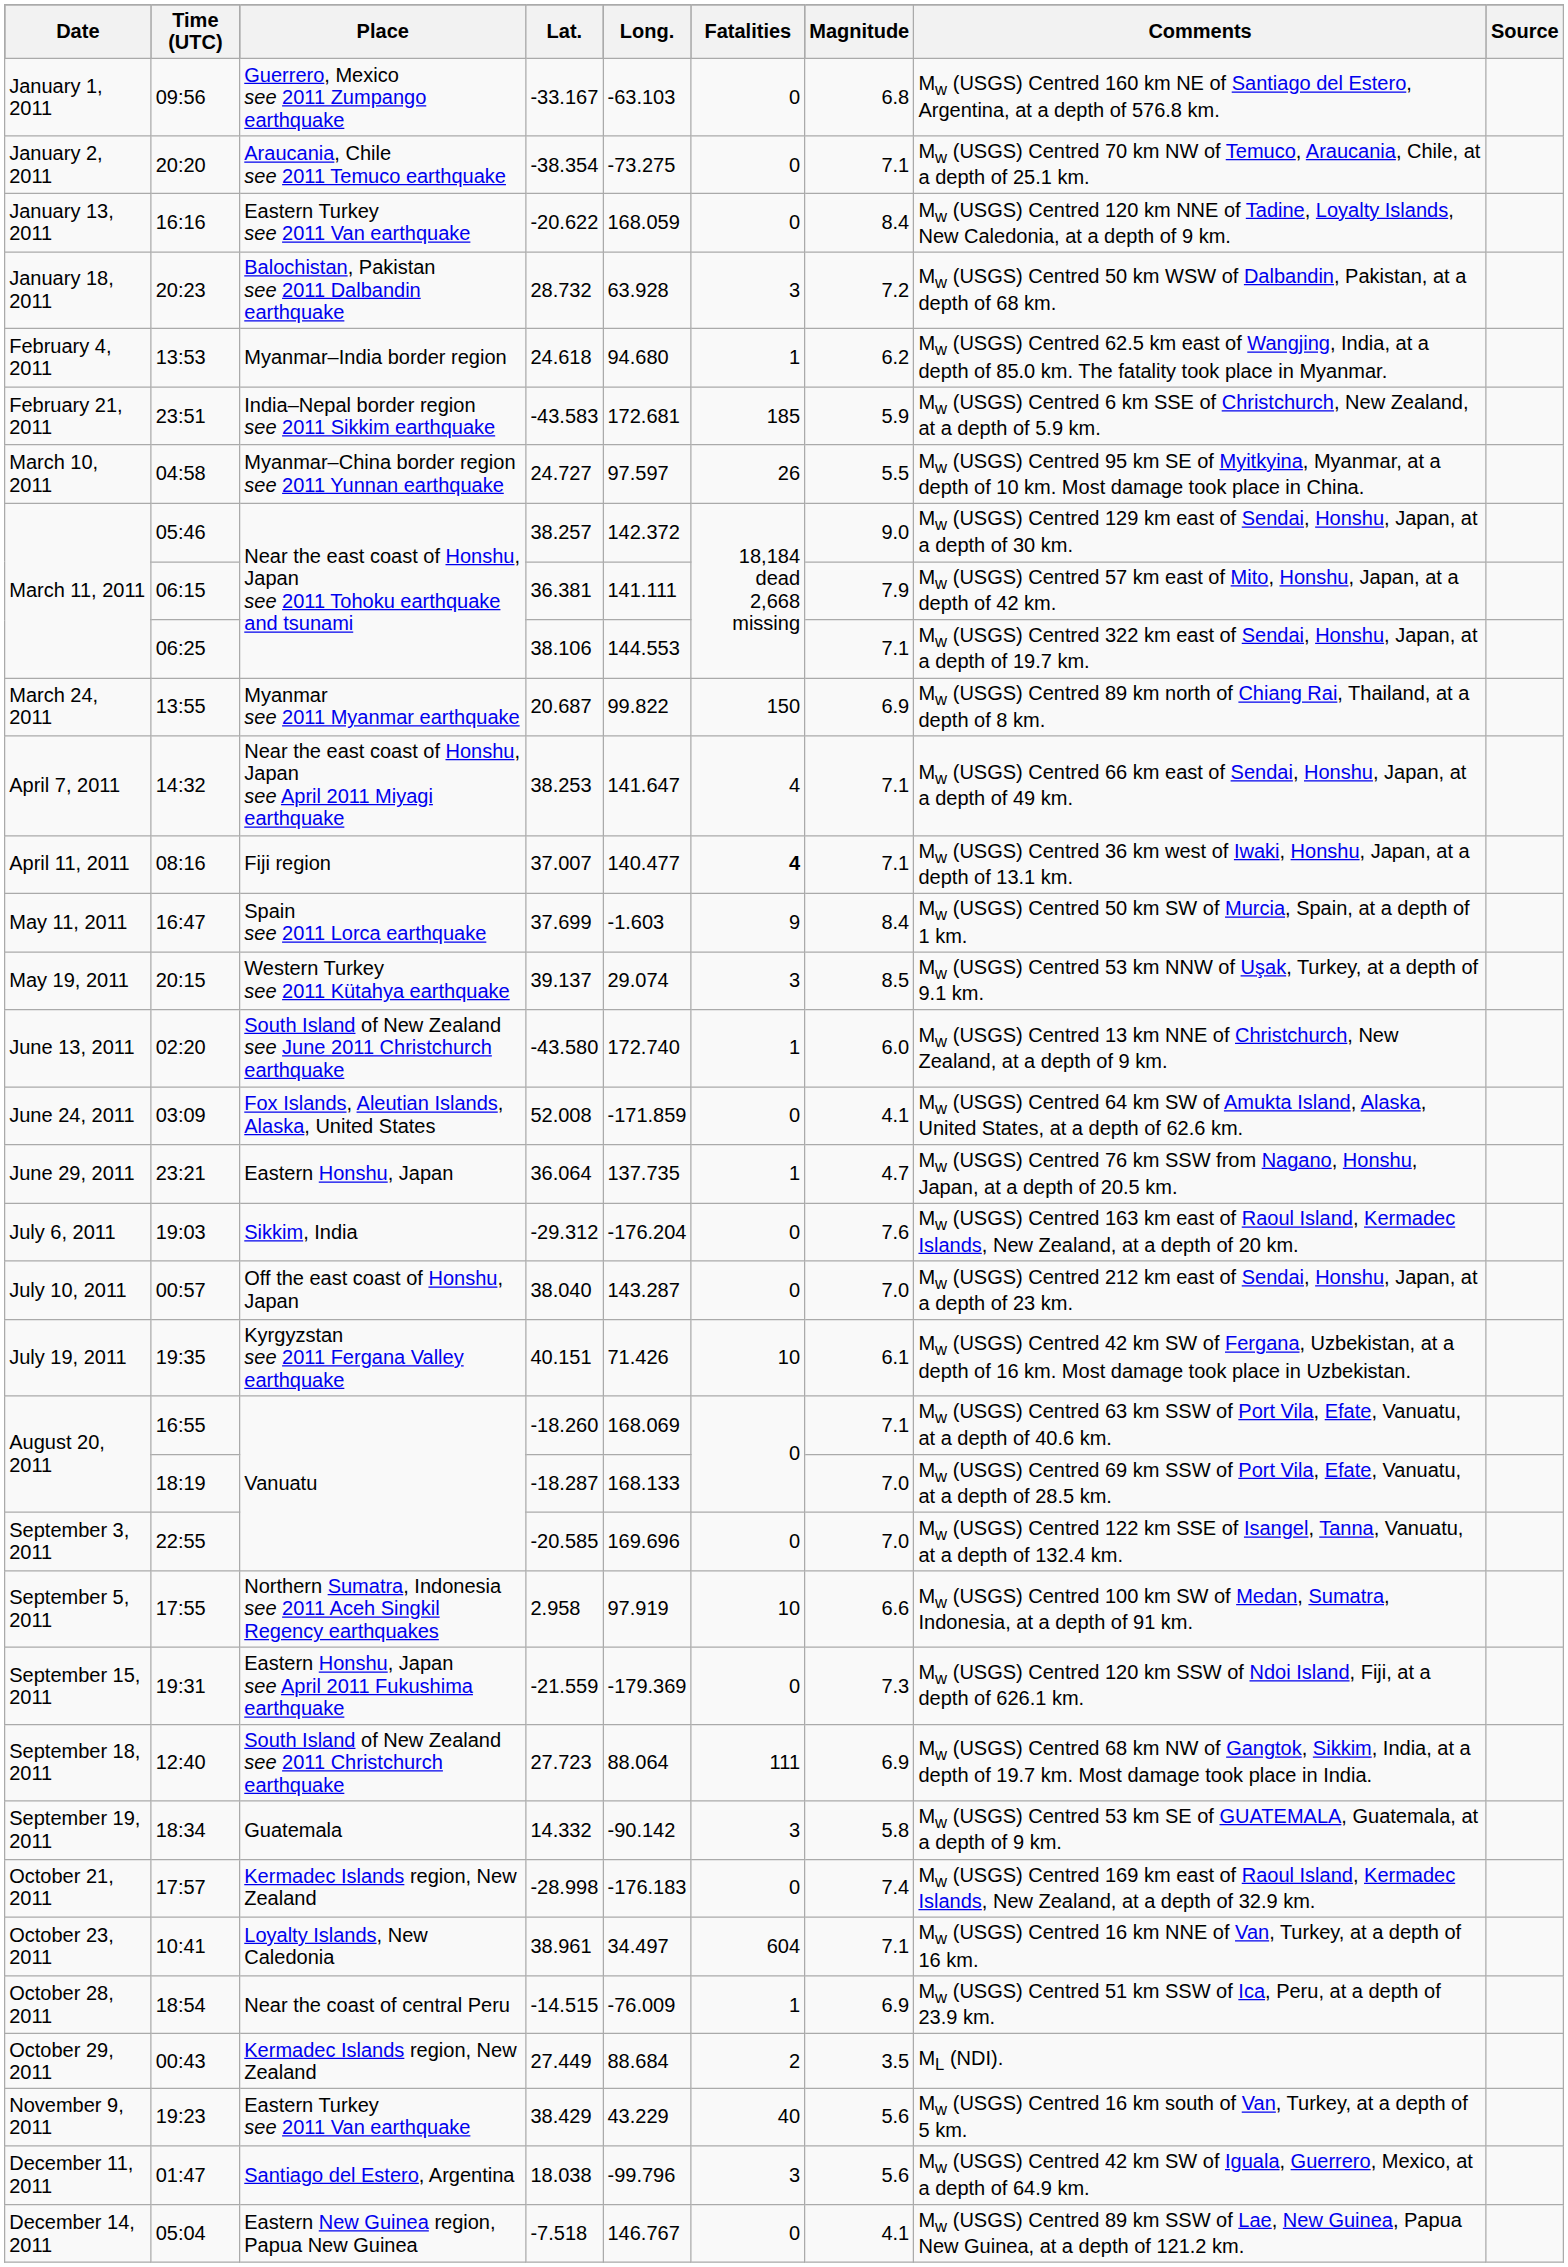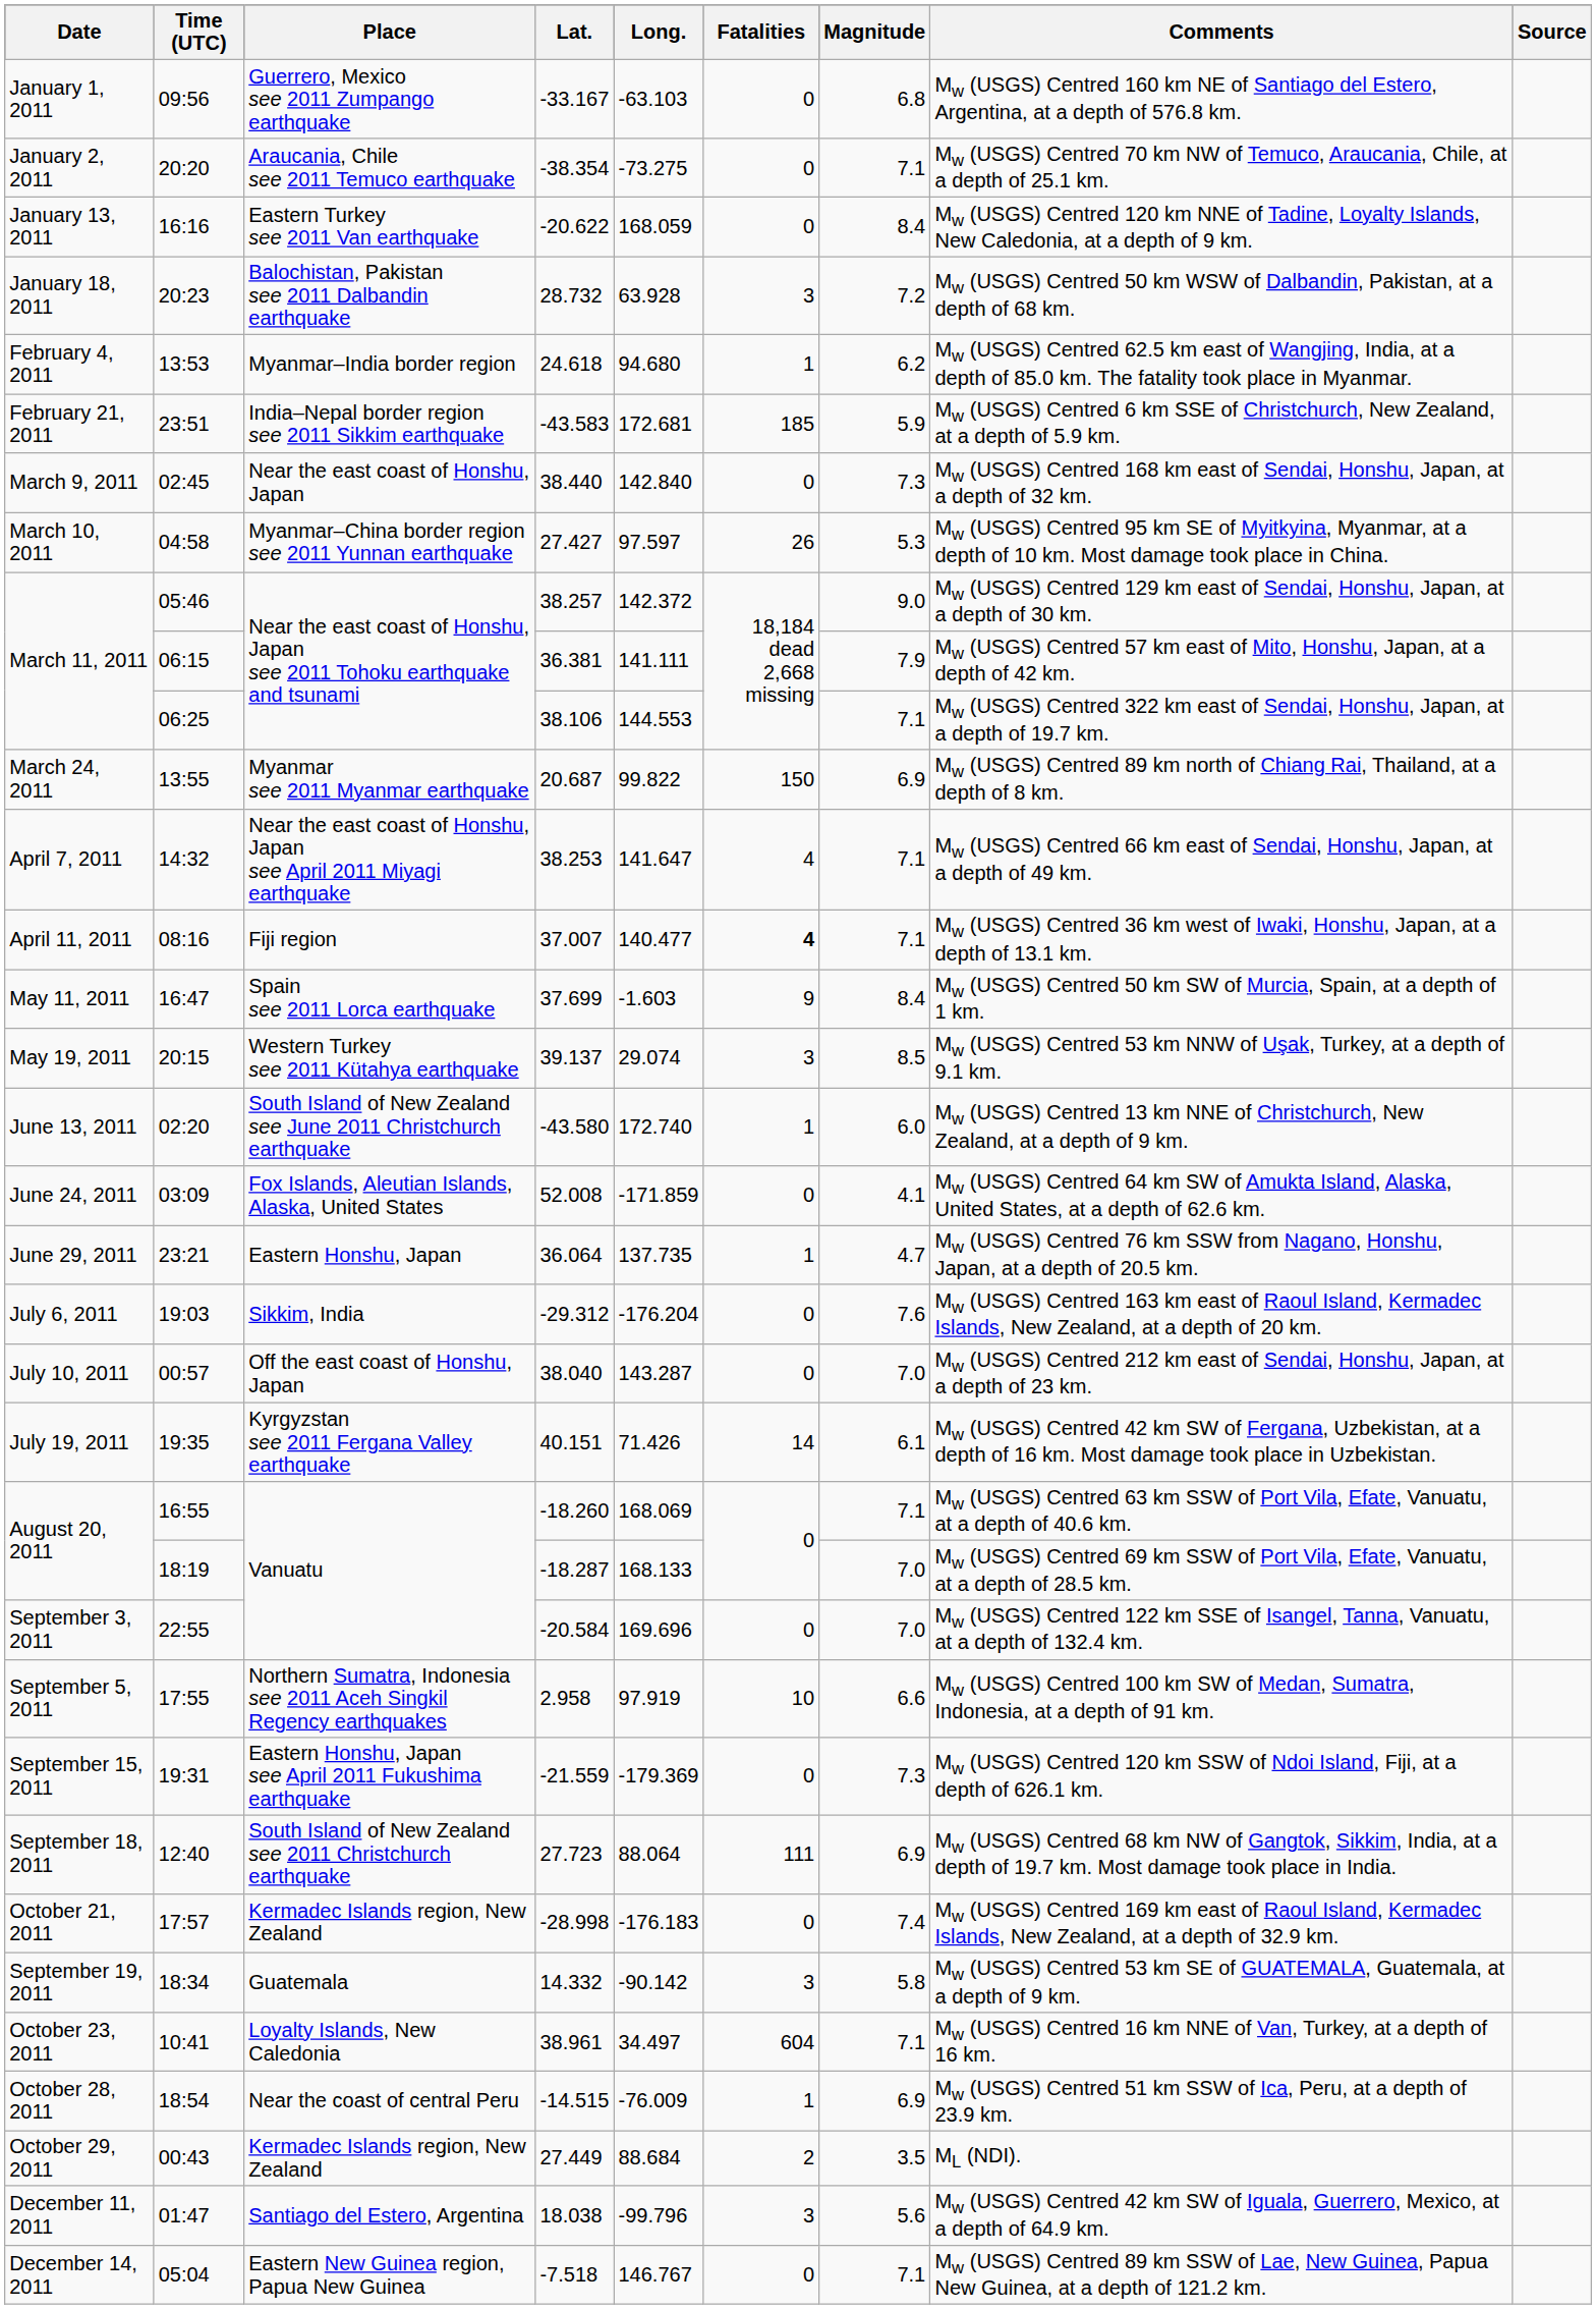+ row: March 9, 2011 | 02:45 | Near the east coast of Honshu, Japan | 38.440 | 142.840 | 0 | 7.3 | Mw (USGS) Centred 168 km east of Sendai, Honshu, Japan, at a depth of 32 km.
March 10, 2011 | Lat.: 24.727 -> 27.427
March 10, 2011 | Magnitude: 5.5 -> 5.3
July 19, 2011 | Fatalities: 10 -> 14
September 3, 2011 | Lat.: -20.585 -> -20.584
rows swapped: September 19, 2011 <-> October 21, 2011
- row: November 9, 2011 | 19:23 | Eastern Turkey see 2011 Van earthquake | 38.429 | 43.229 | 40 | 5.6 | Mw (USGS) Centred 16 km south of Van, Turkey, at a depth of 5 km.
December 14, 2011 | Magnitude: 4.1 -> 7.1
